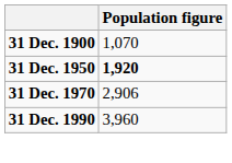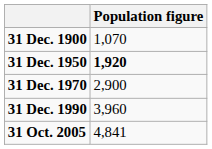31 Dec. 1970 | Population figure: 2,906 -> 2,900
+ row: 31 Oct. 2005 | 4,841
